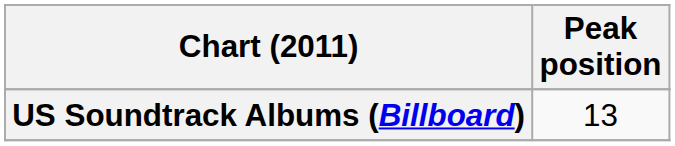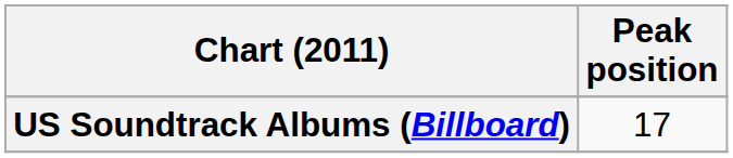US Soundtrack Albums (Billboard) | Peak position: 13 -> 17
